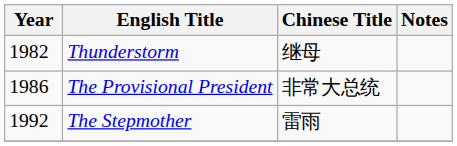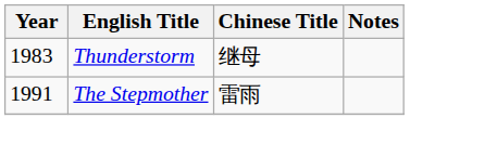Thunderstorm | Year: 1982 -> 1983
- row: 1986 | The Provisional President | 非常大总统
The Stepmother | Year: 1992 -> 1991
